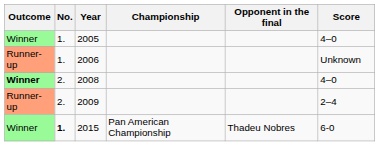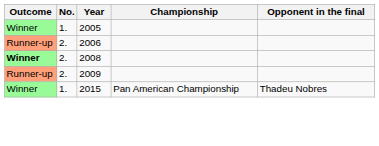- column: Score | 4–0 | Unknown | 4–0 | 2–4 | 6-0
2006 | No.: 1. -> 2.
2015 | No.: bold -> normal
